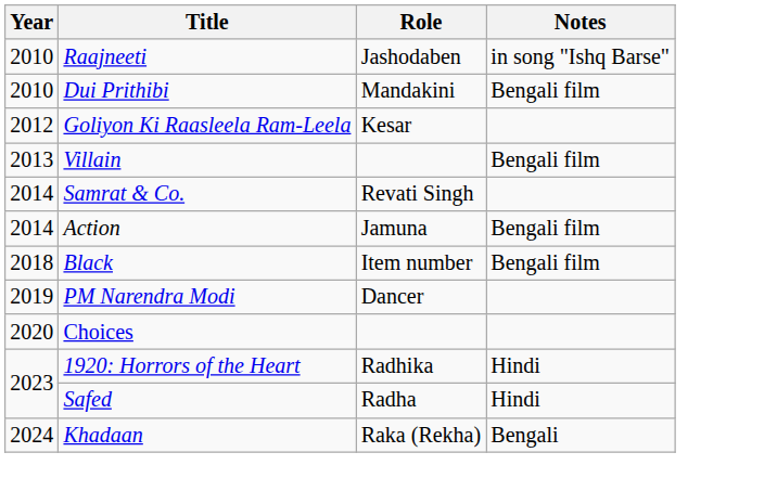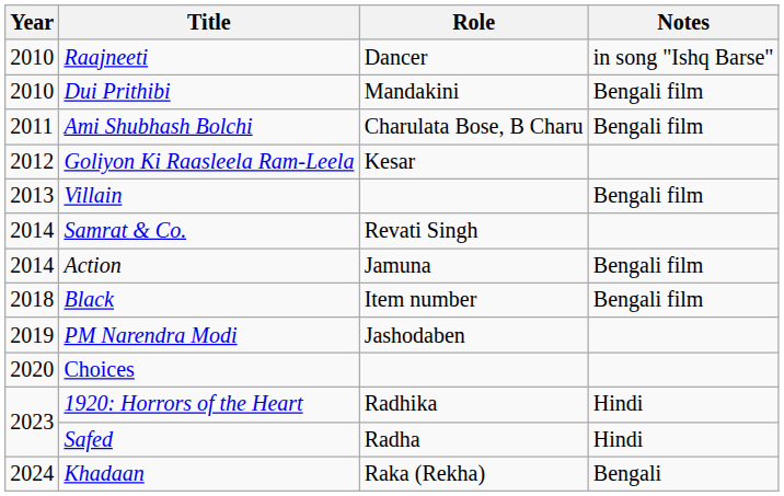Raajneeti | Role: Jashodaben -> Dancer
+ row: 2011 | Ami Shubhash Bolchi | Charulata Bose, B Charu | Bengali film
PM Narendra Modi | Role: Dancer -> Jashodaben
